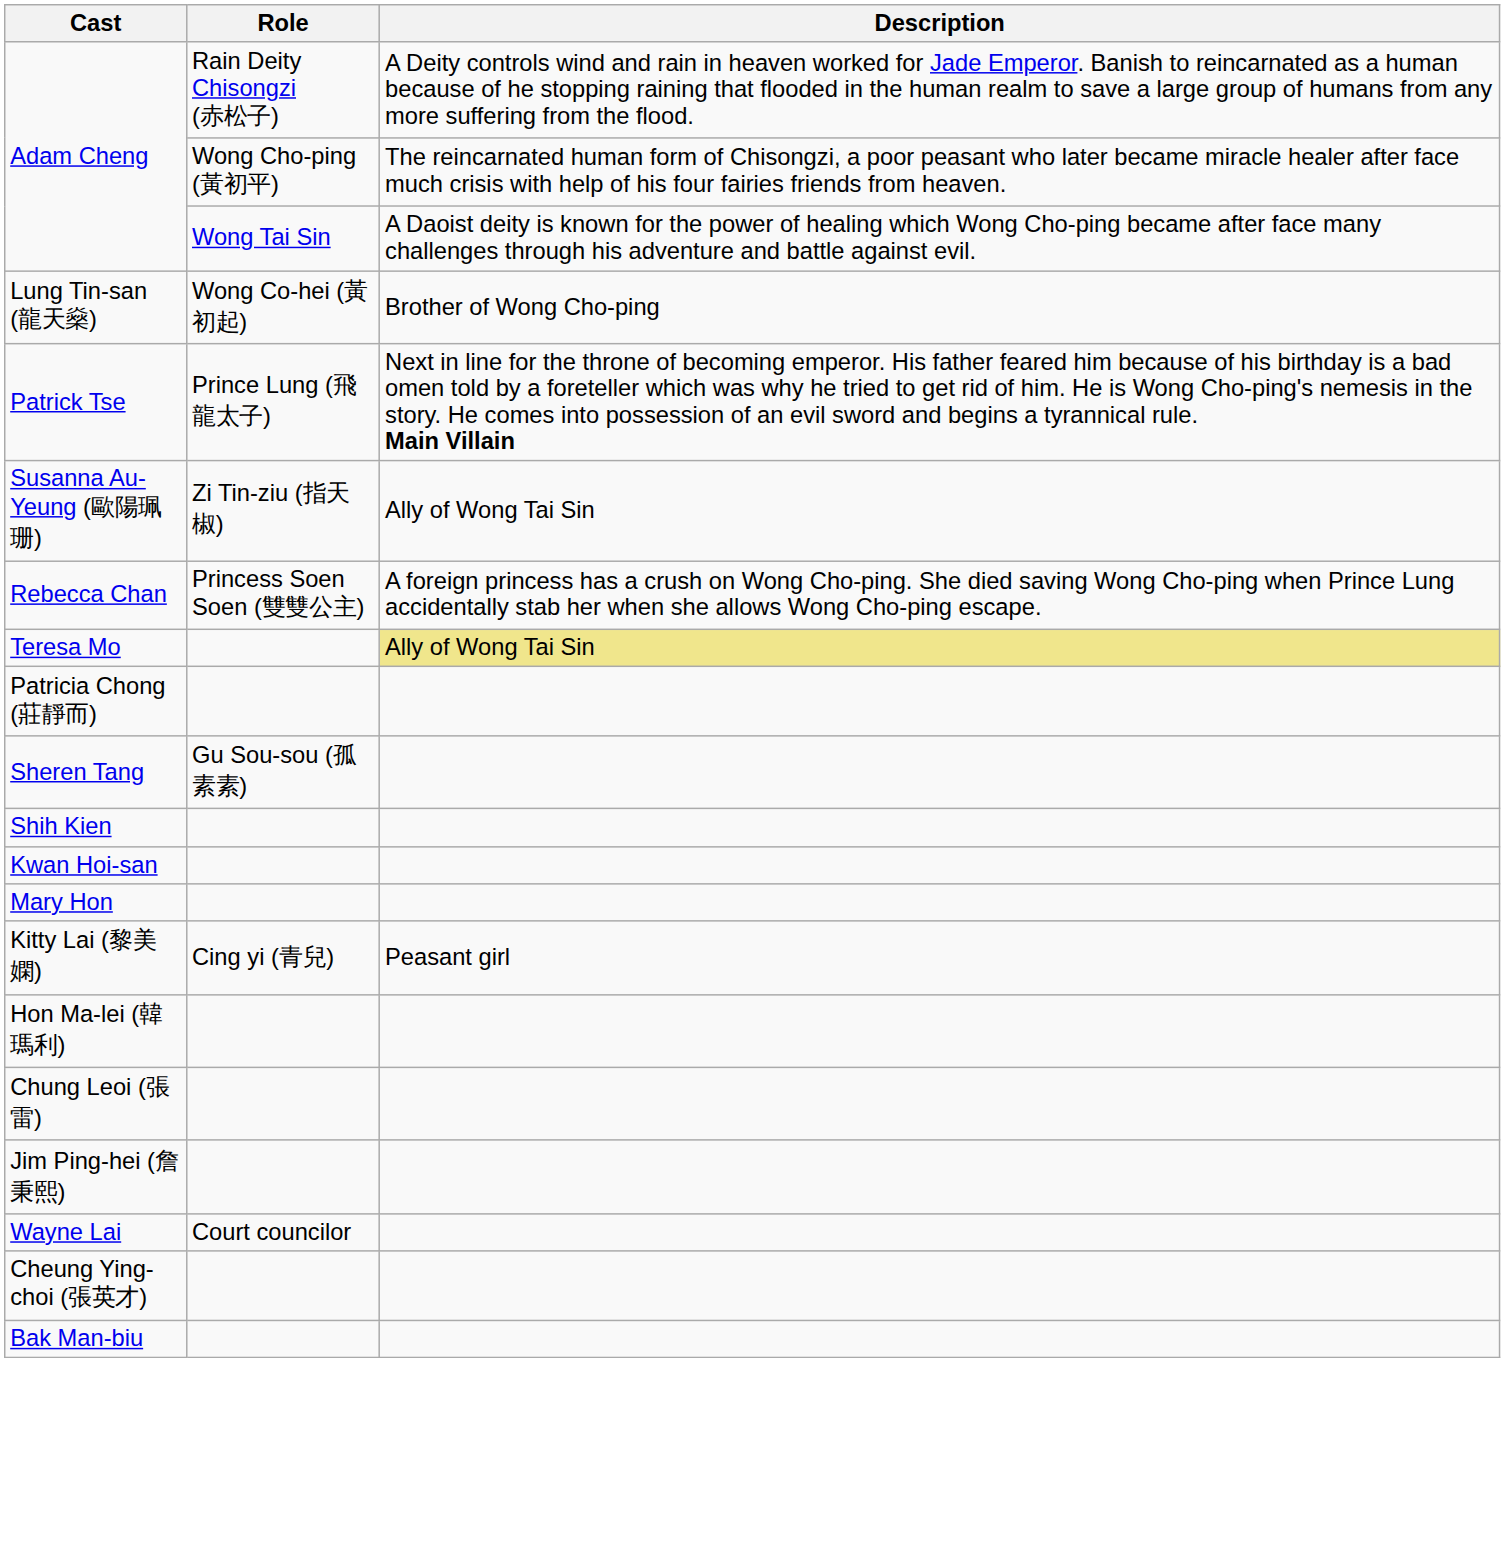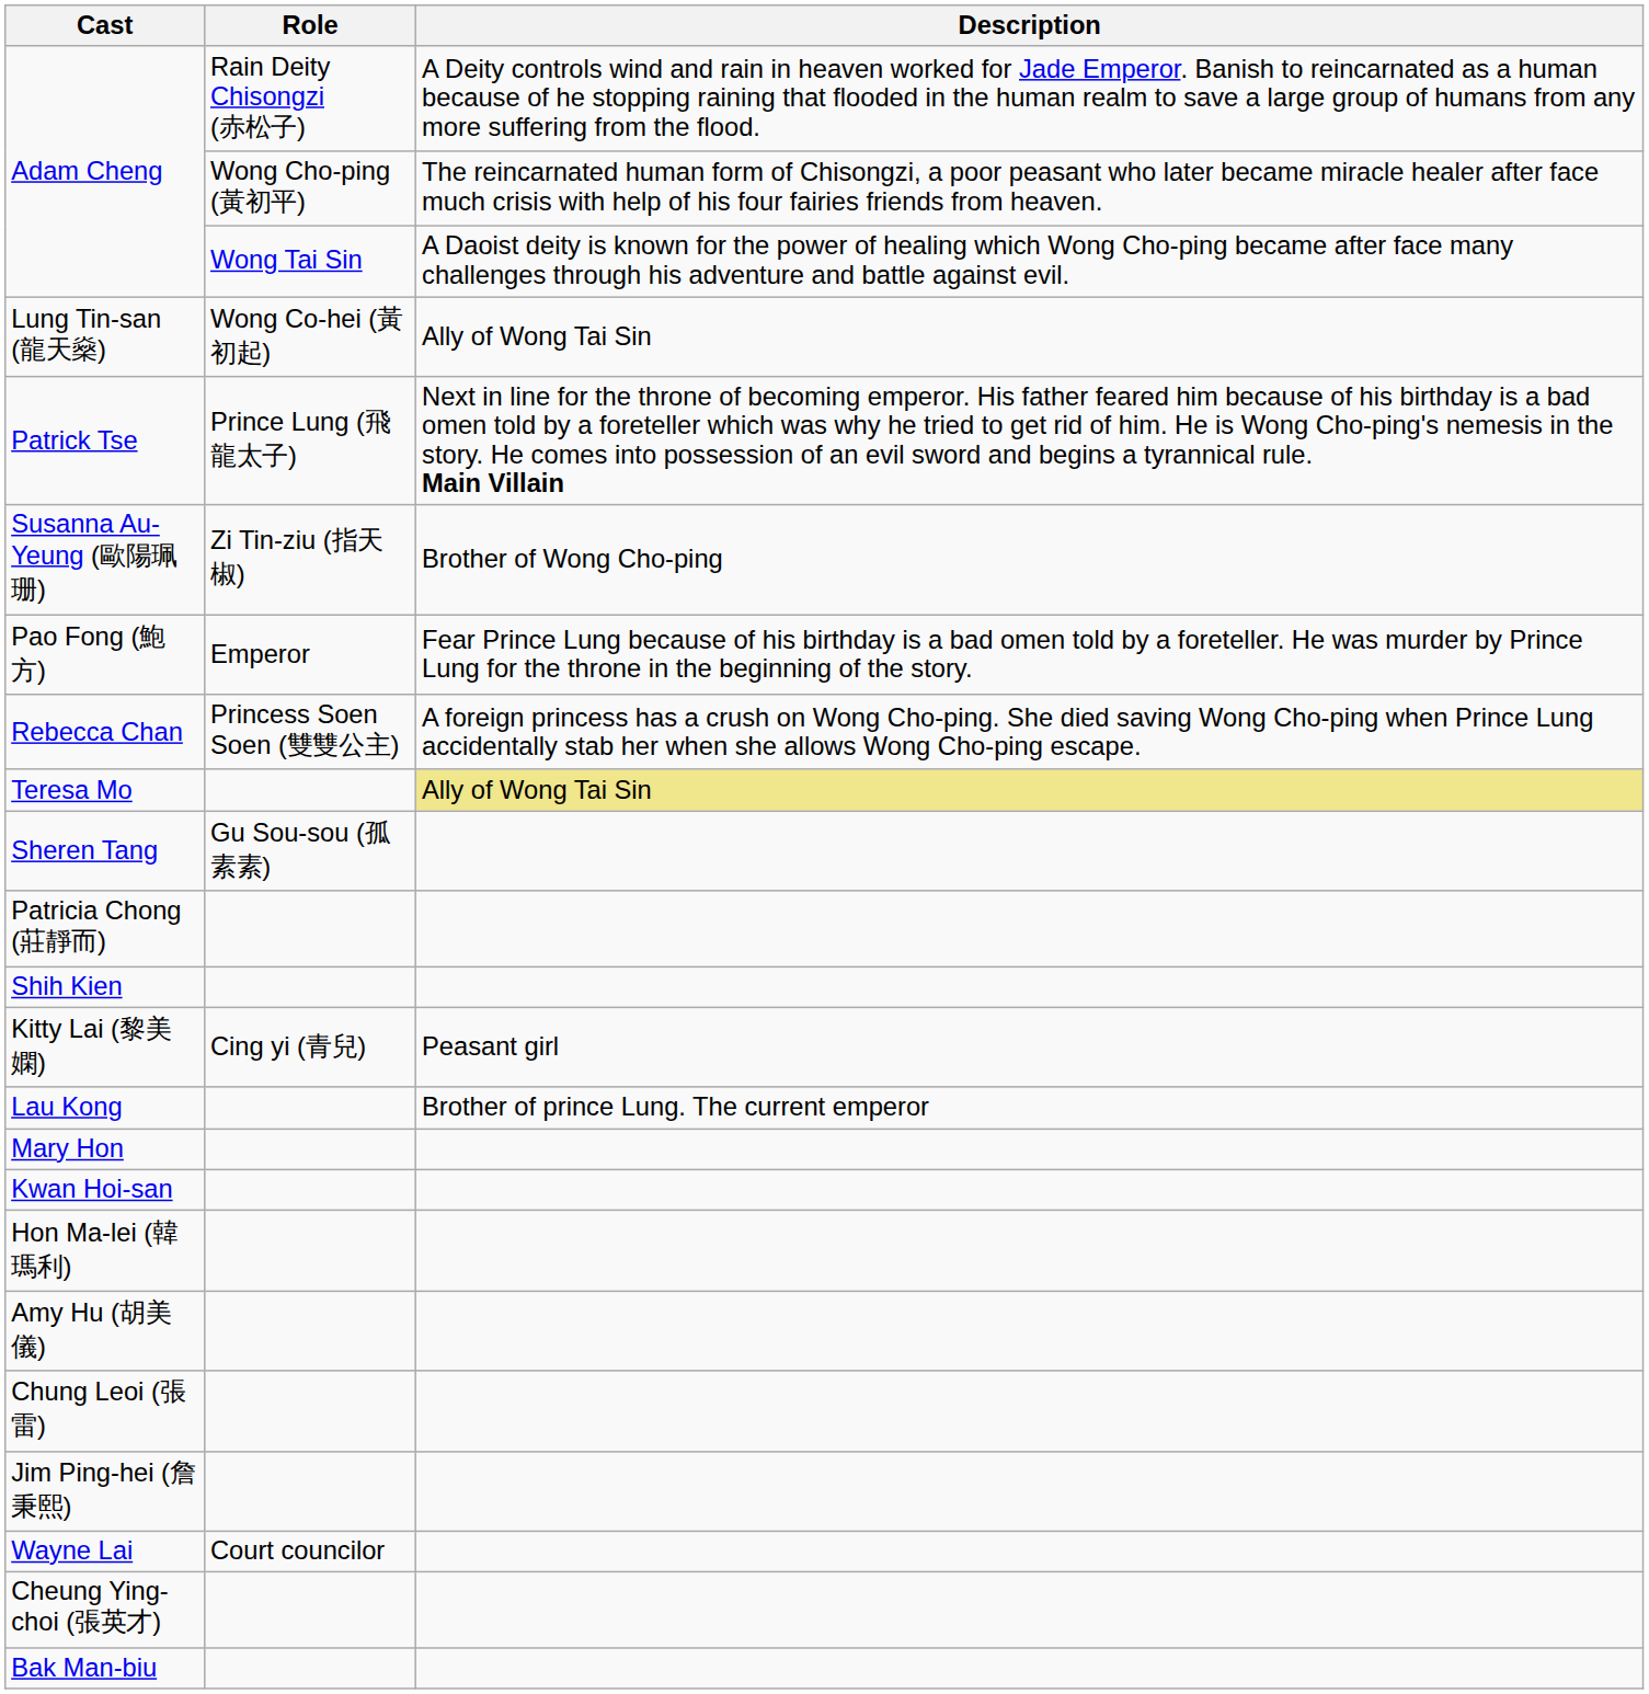Lung Tin-san (龍天燊) | Description: Brother of Wong Cho-ping -> Ally of Wong Tai Sin
Susanna Au-Yeung (歐陽珮珊) | Description: Ally of Wong Tai Sin -> Brother of Wong Cho-ping
+ row: Pao Fong (鮑方) | Emperor | Fear Prince Lung because of his birthday is a bad omen told by a foreteller. He was murder by Prince Lung for the throne in the beginning of the story.
rows swapped: Sheren Tang <-> Patricia Chong (莊靜而)
rows swapped: Kwan Hoi-san <-> Kitty Lai (黎美嫻)
+ row: Lau Kong | Brother of prince Lung. The current emperor
+ row: Amy Hu (胡美儀)
